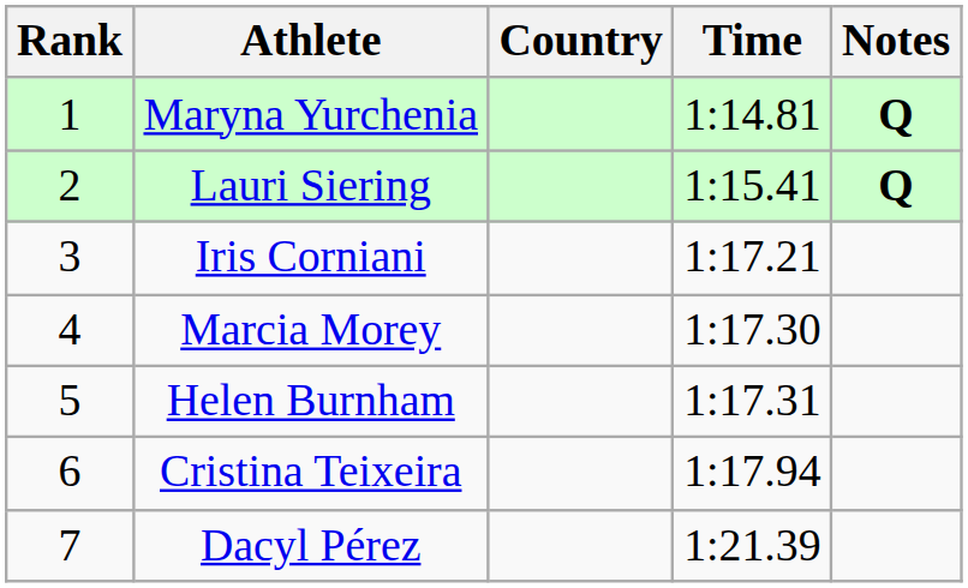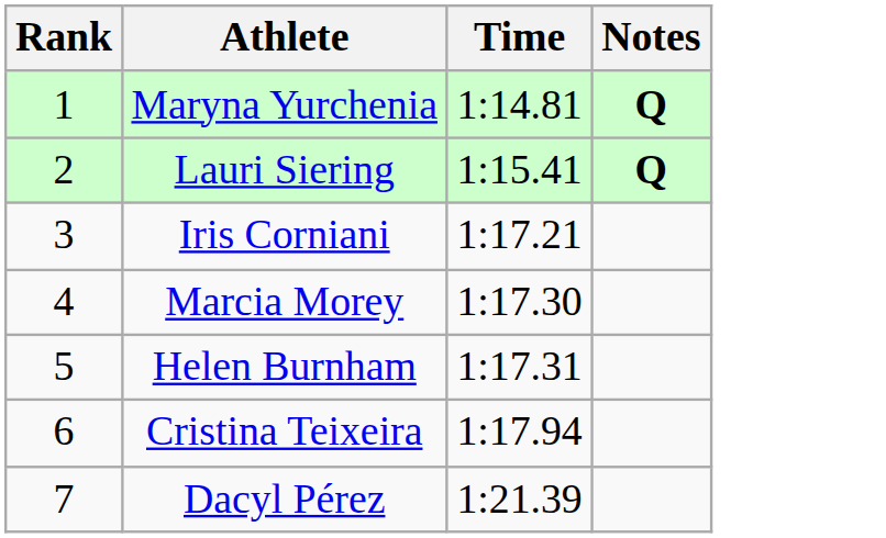- column: Country
